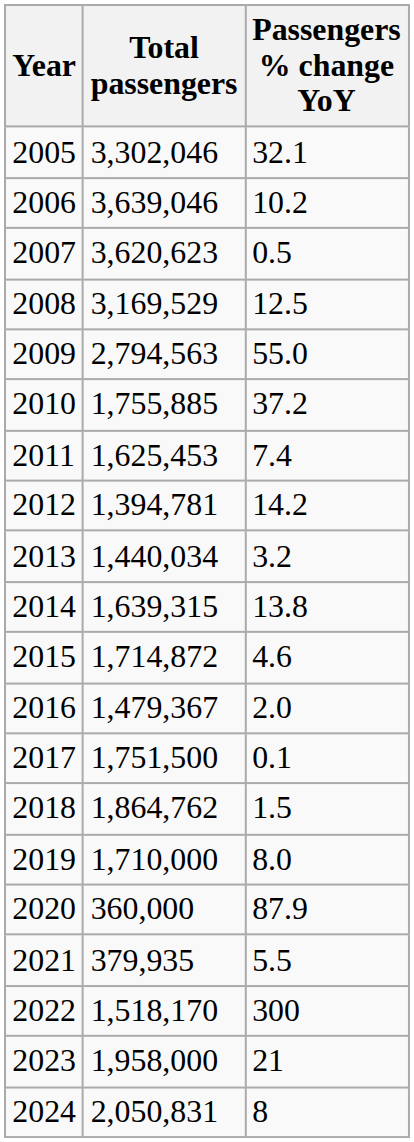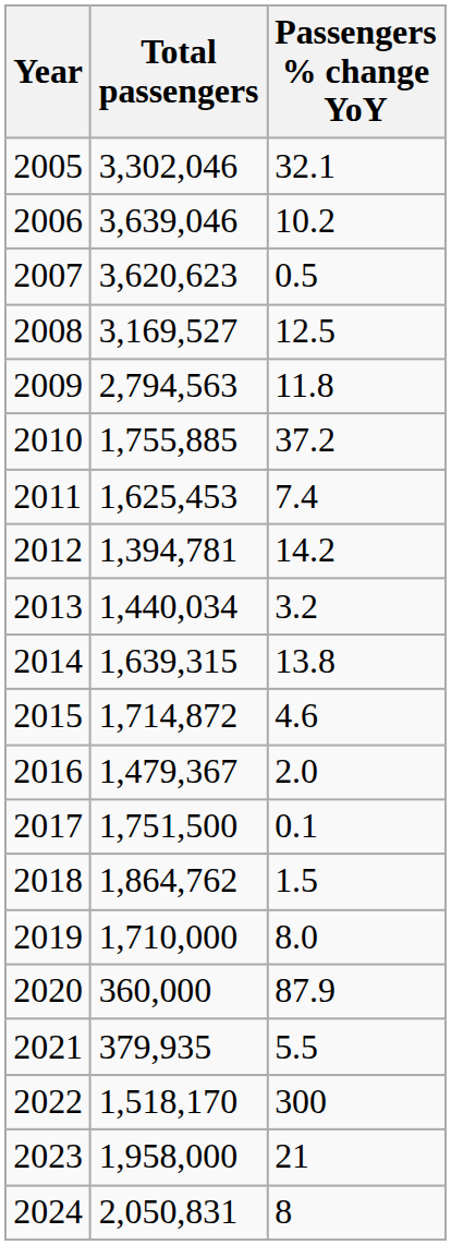2008 | Total passengers: 3,169,529 -> 3,169,527
2009 | Passengers % change YoY: 55.0 -> 11.8
